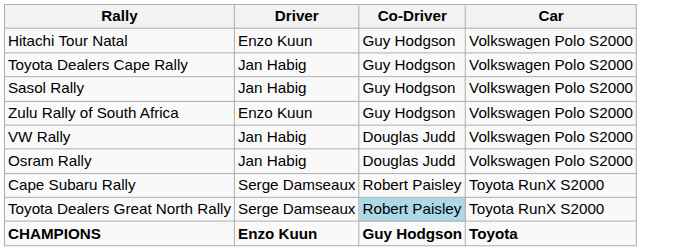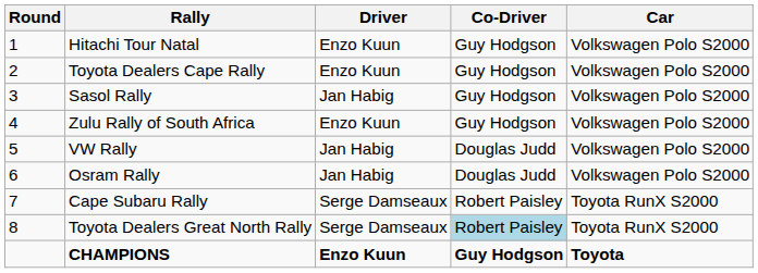+ column: Round | 1 | 2 | 3 | 4 | 5 | 6 | 7 | 8
Toyota Dealers Cape Rally | Driver: Jan Habig -> Enzo Kuun
